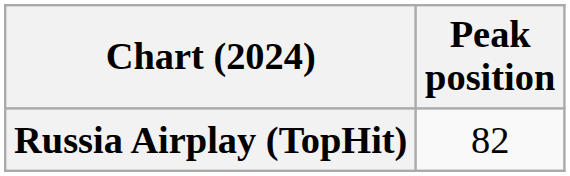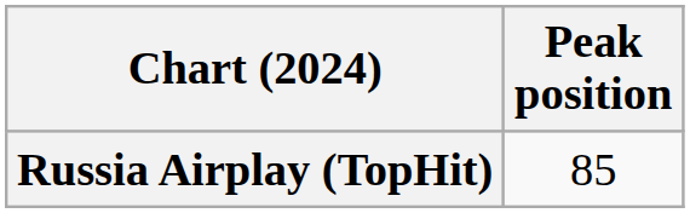Russia Airplay (TopHit) | Peak position: 82 -> 85
